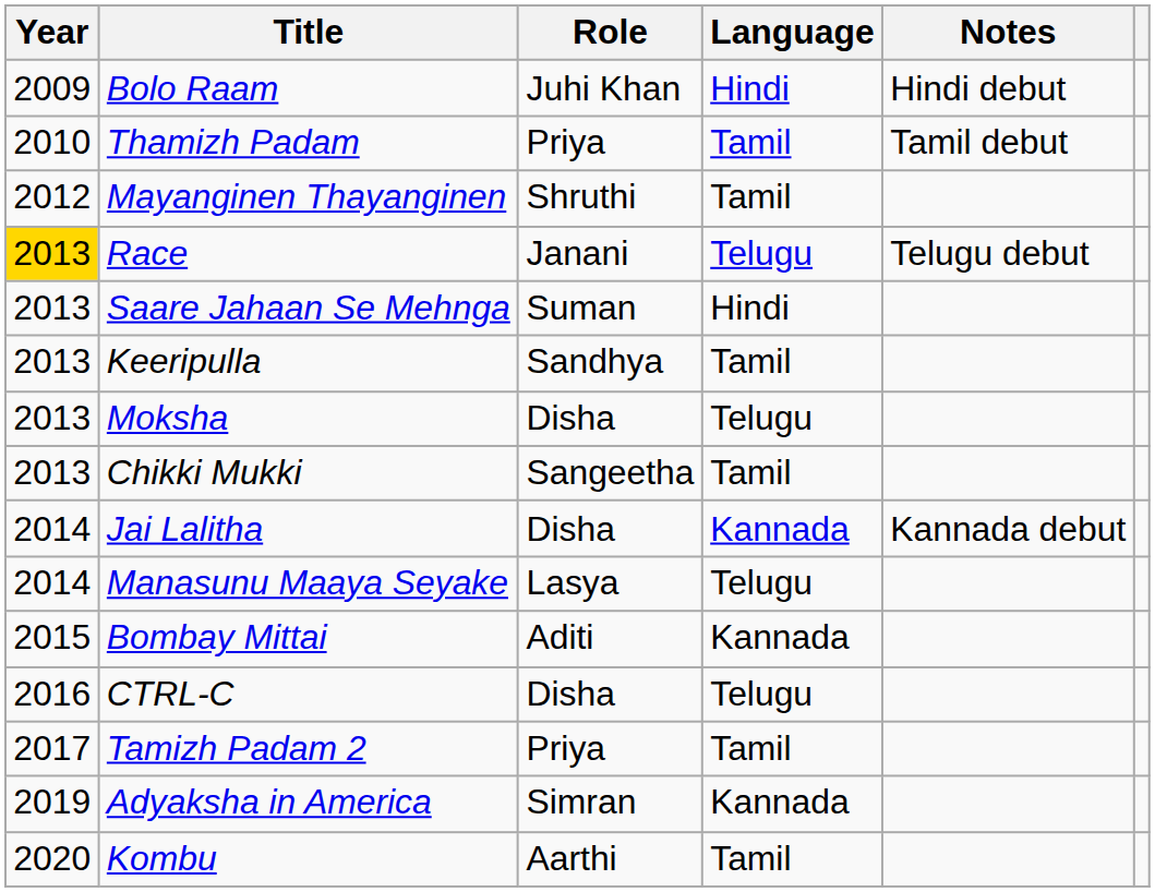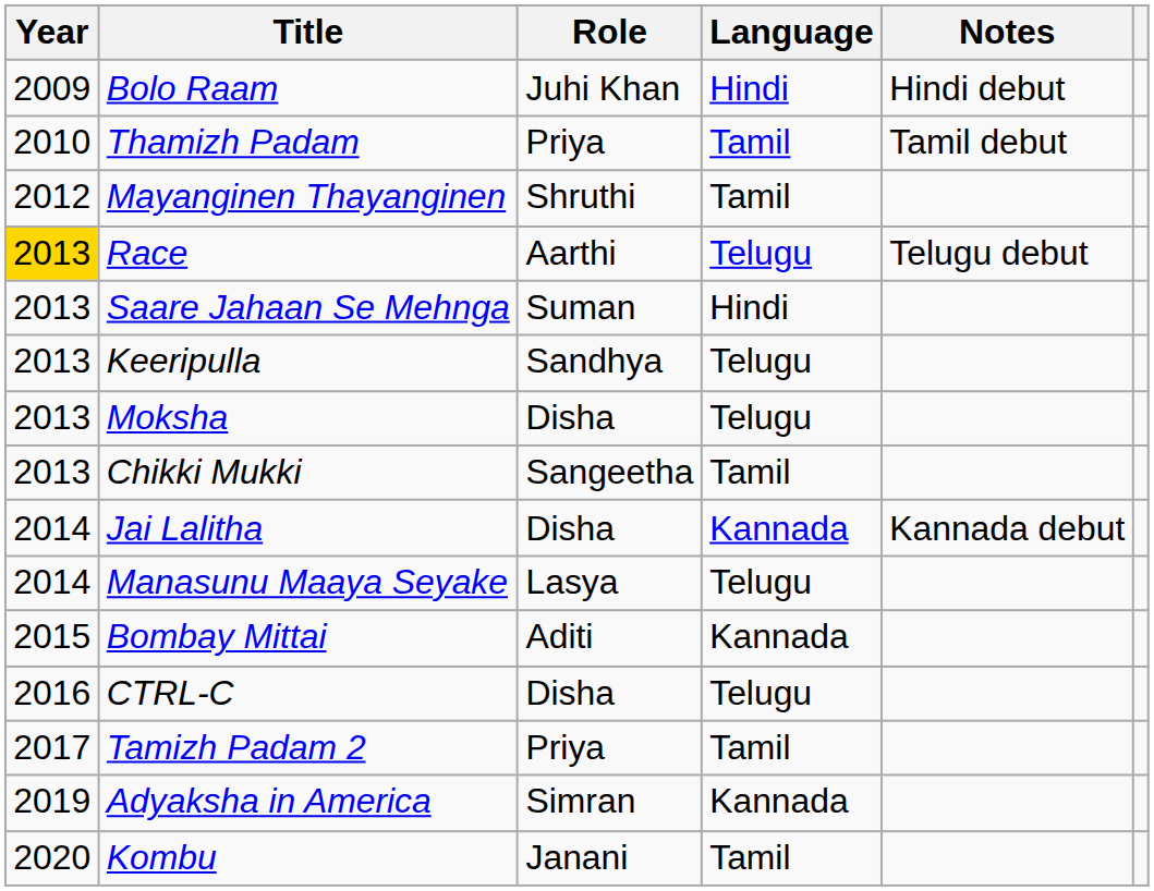Race | Role: Janani -> Aarthi
Keeripulla | Language: Tamil -> Telugu
Kombu | Role: Aarthi -> Janani
